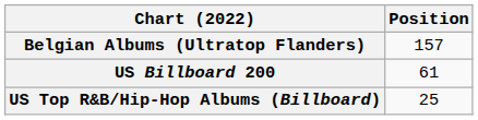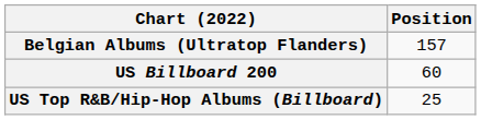US Billboard 200 | Position: 61 -> 60
